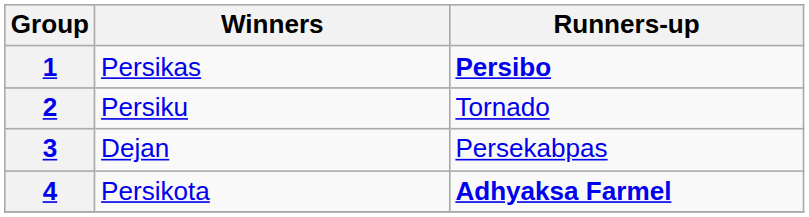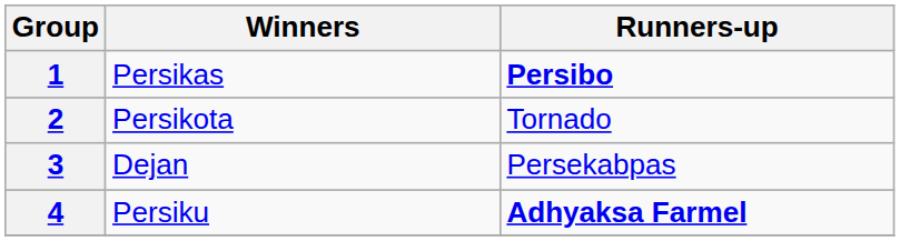2 | Winners: Persiku -> Persikota
4 | Winners: Persikota -> Persiku
